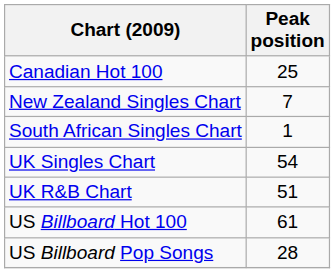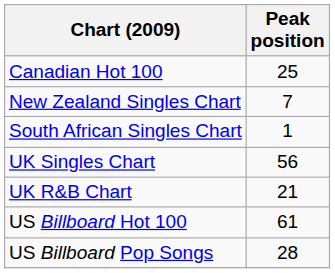UK Singles Chart | Peak position: 54 -> 56
UK R&B Chart | Peak position: 51 -> 21
